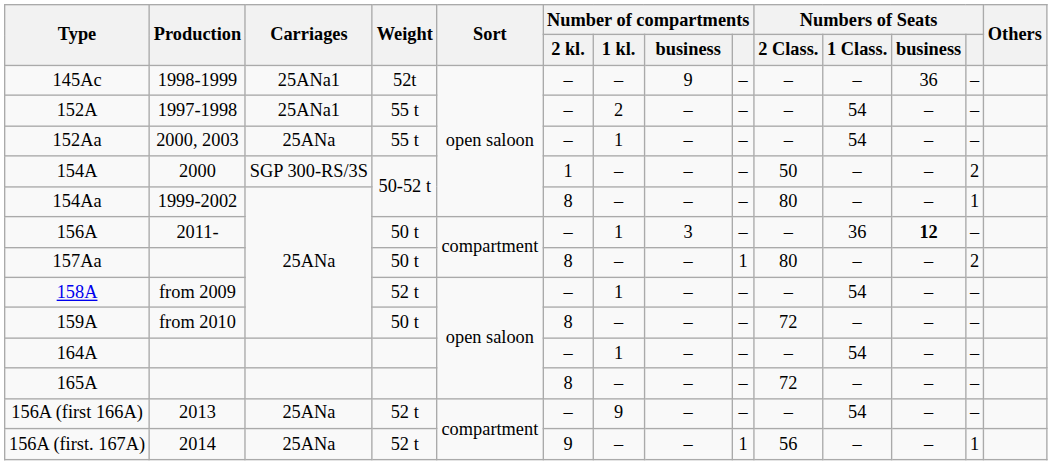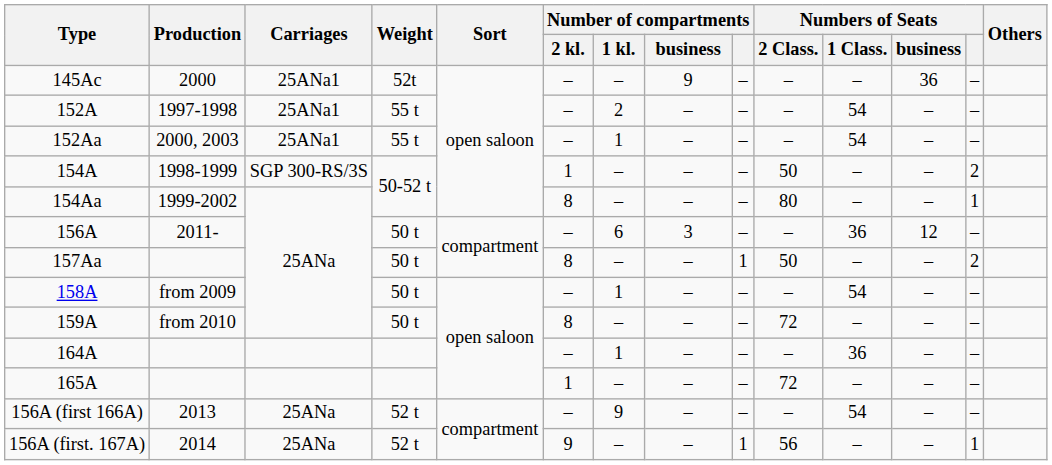145Ac | Production: 1998-1999 -> 2000
152Aa | Carriages: 25ANa -> 25ANa1
154A | Production: 2000 -> 1998-1999
156A | Number of compartments / 1 kl.: 1 -> 6
156A | Numbers of Seats / business: bold -> normal
157Aa | Numbers of Seats / 2 Class.: 80 -> 50
158A | Weight: 52 t -> 50 t
164A | Numbers of Seats / 1 Class.: 54 -> 36
165A | Number of compartments / 2 kl.: 8 -> 1
